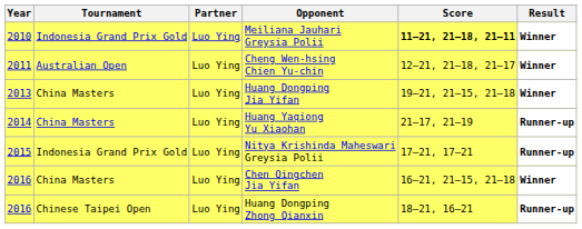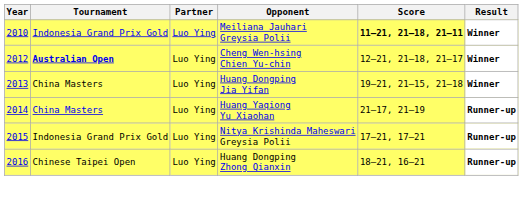Cheng Wen-hsing Chien Yu-chin | Year: 2011 -> 2012
Cheng Wen-hsing Chien Yu-chin | Tournament: normal -> bold
- row: 2016 | China Masters | Luo Ying | Chen Qingchen Jia Yifan | 16–21, 21–15, 21–18 | Winner
